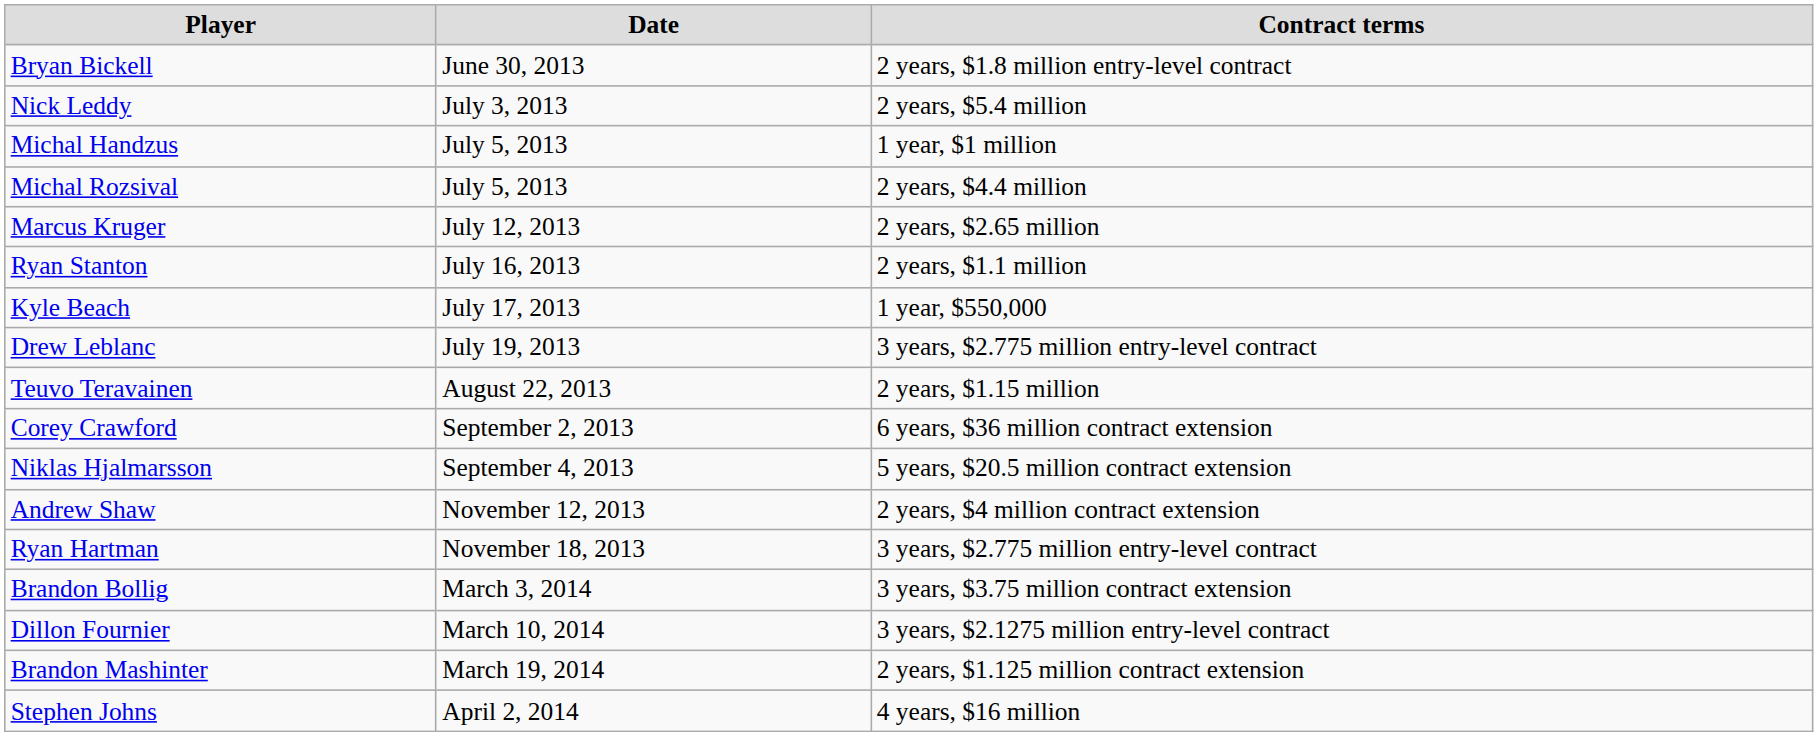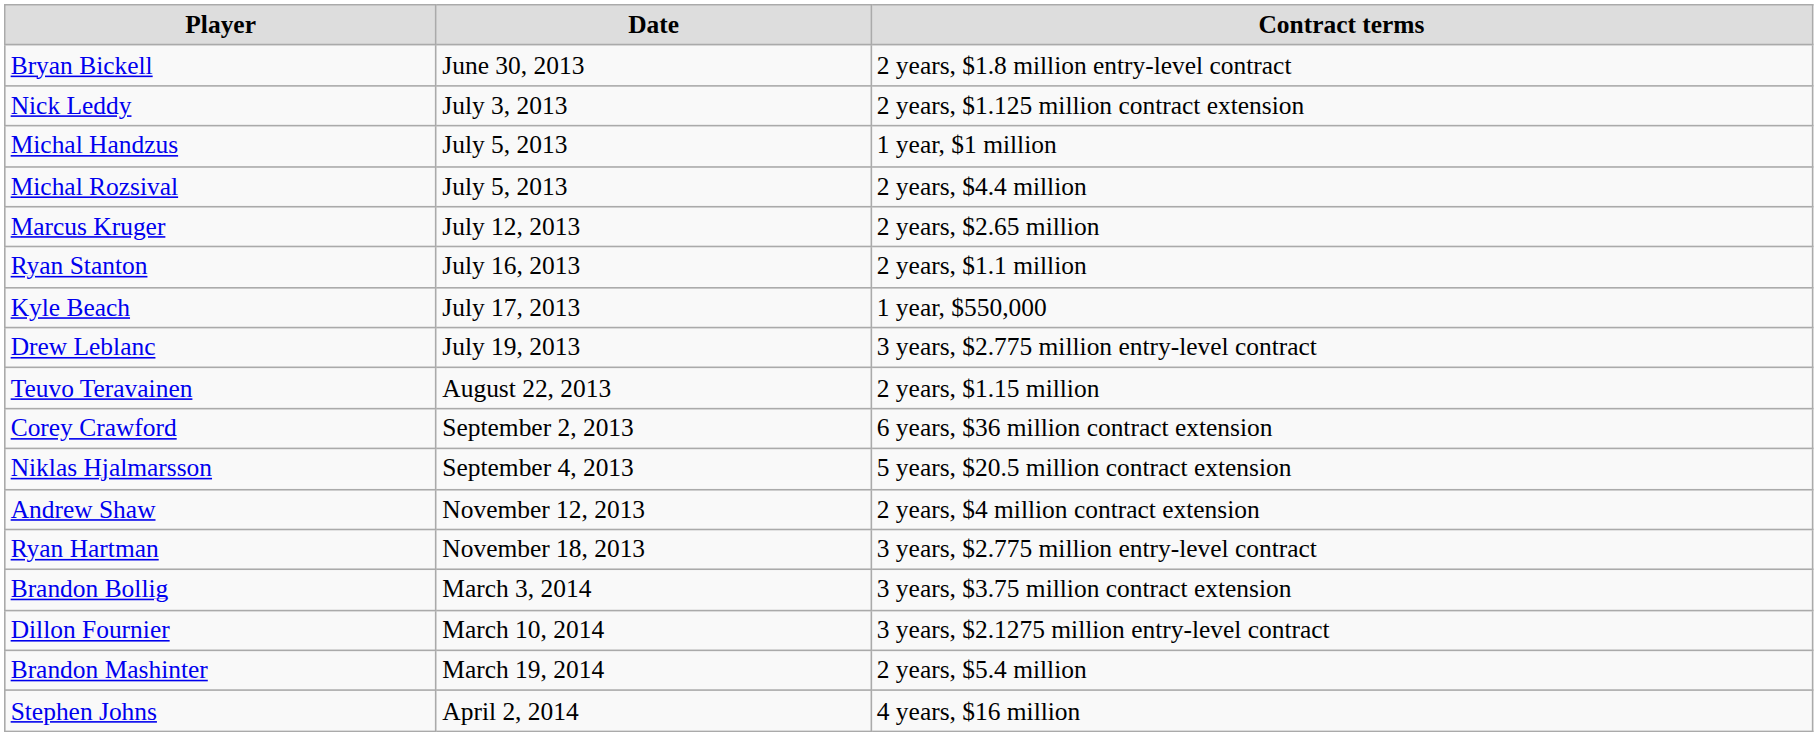Nick Leddy | Contract terms: 2 years, $5.4 million -> 2 years, $1.125 million contract extension
Brandon Mashinter | Contract terms: 2 years, $1.125 million contract extension -> 2 years, $5.4 million
